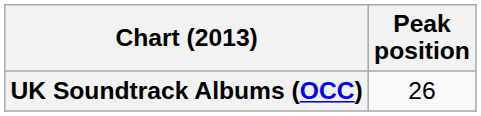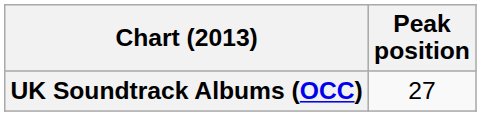UK Soundtrack Albums (OCC) | Peak position: 26 -> 27
